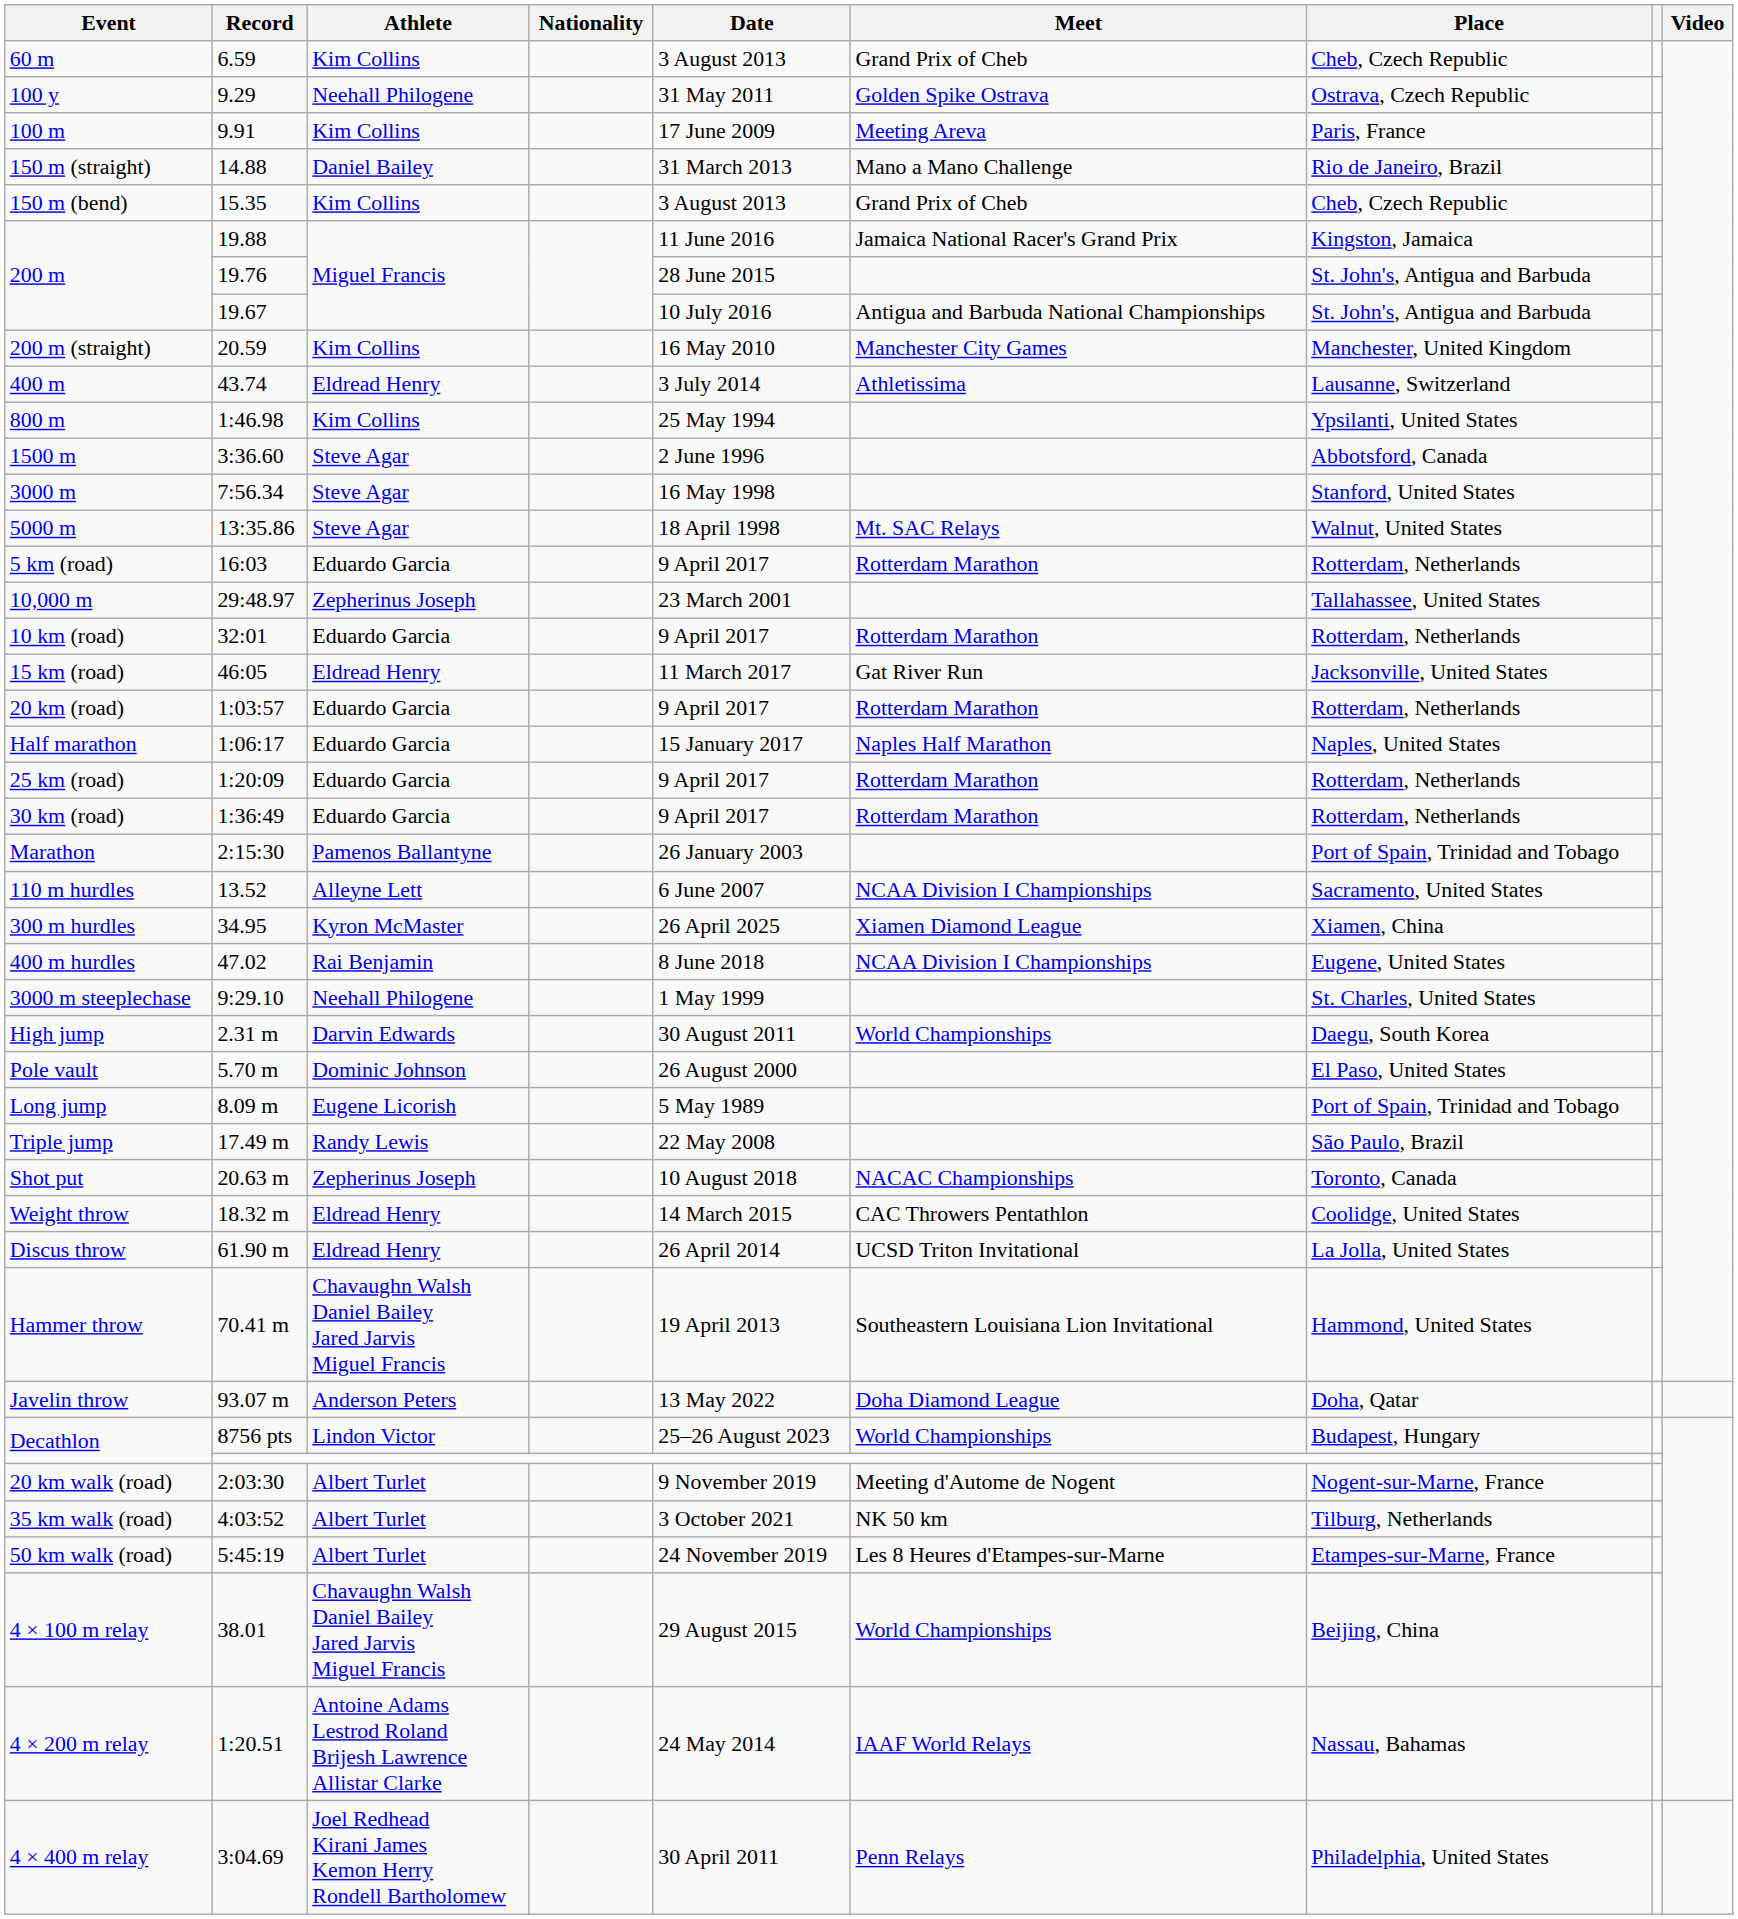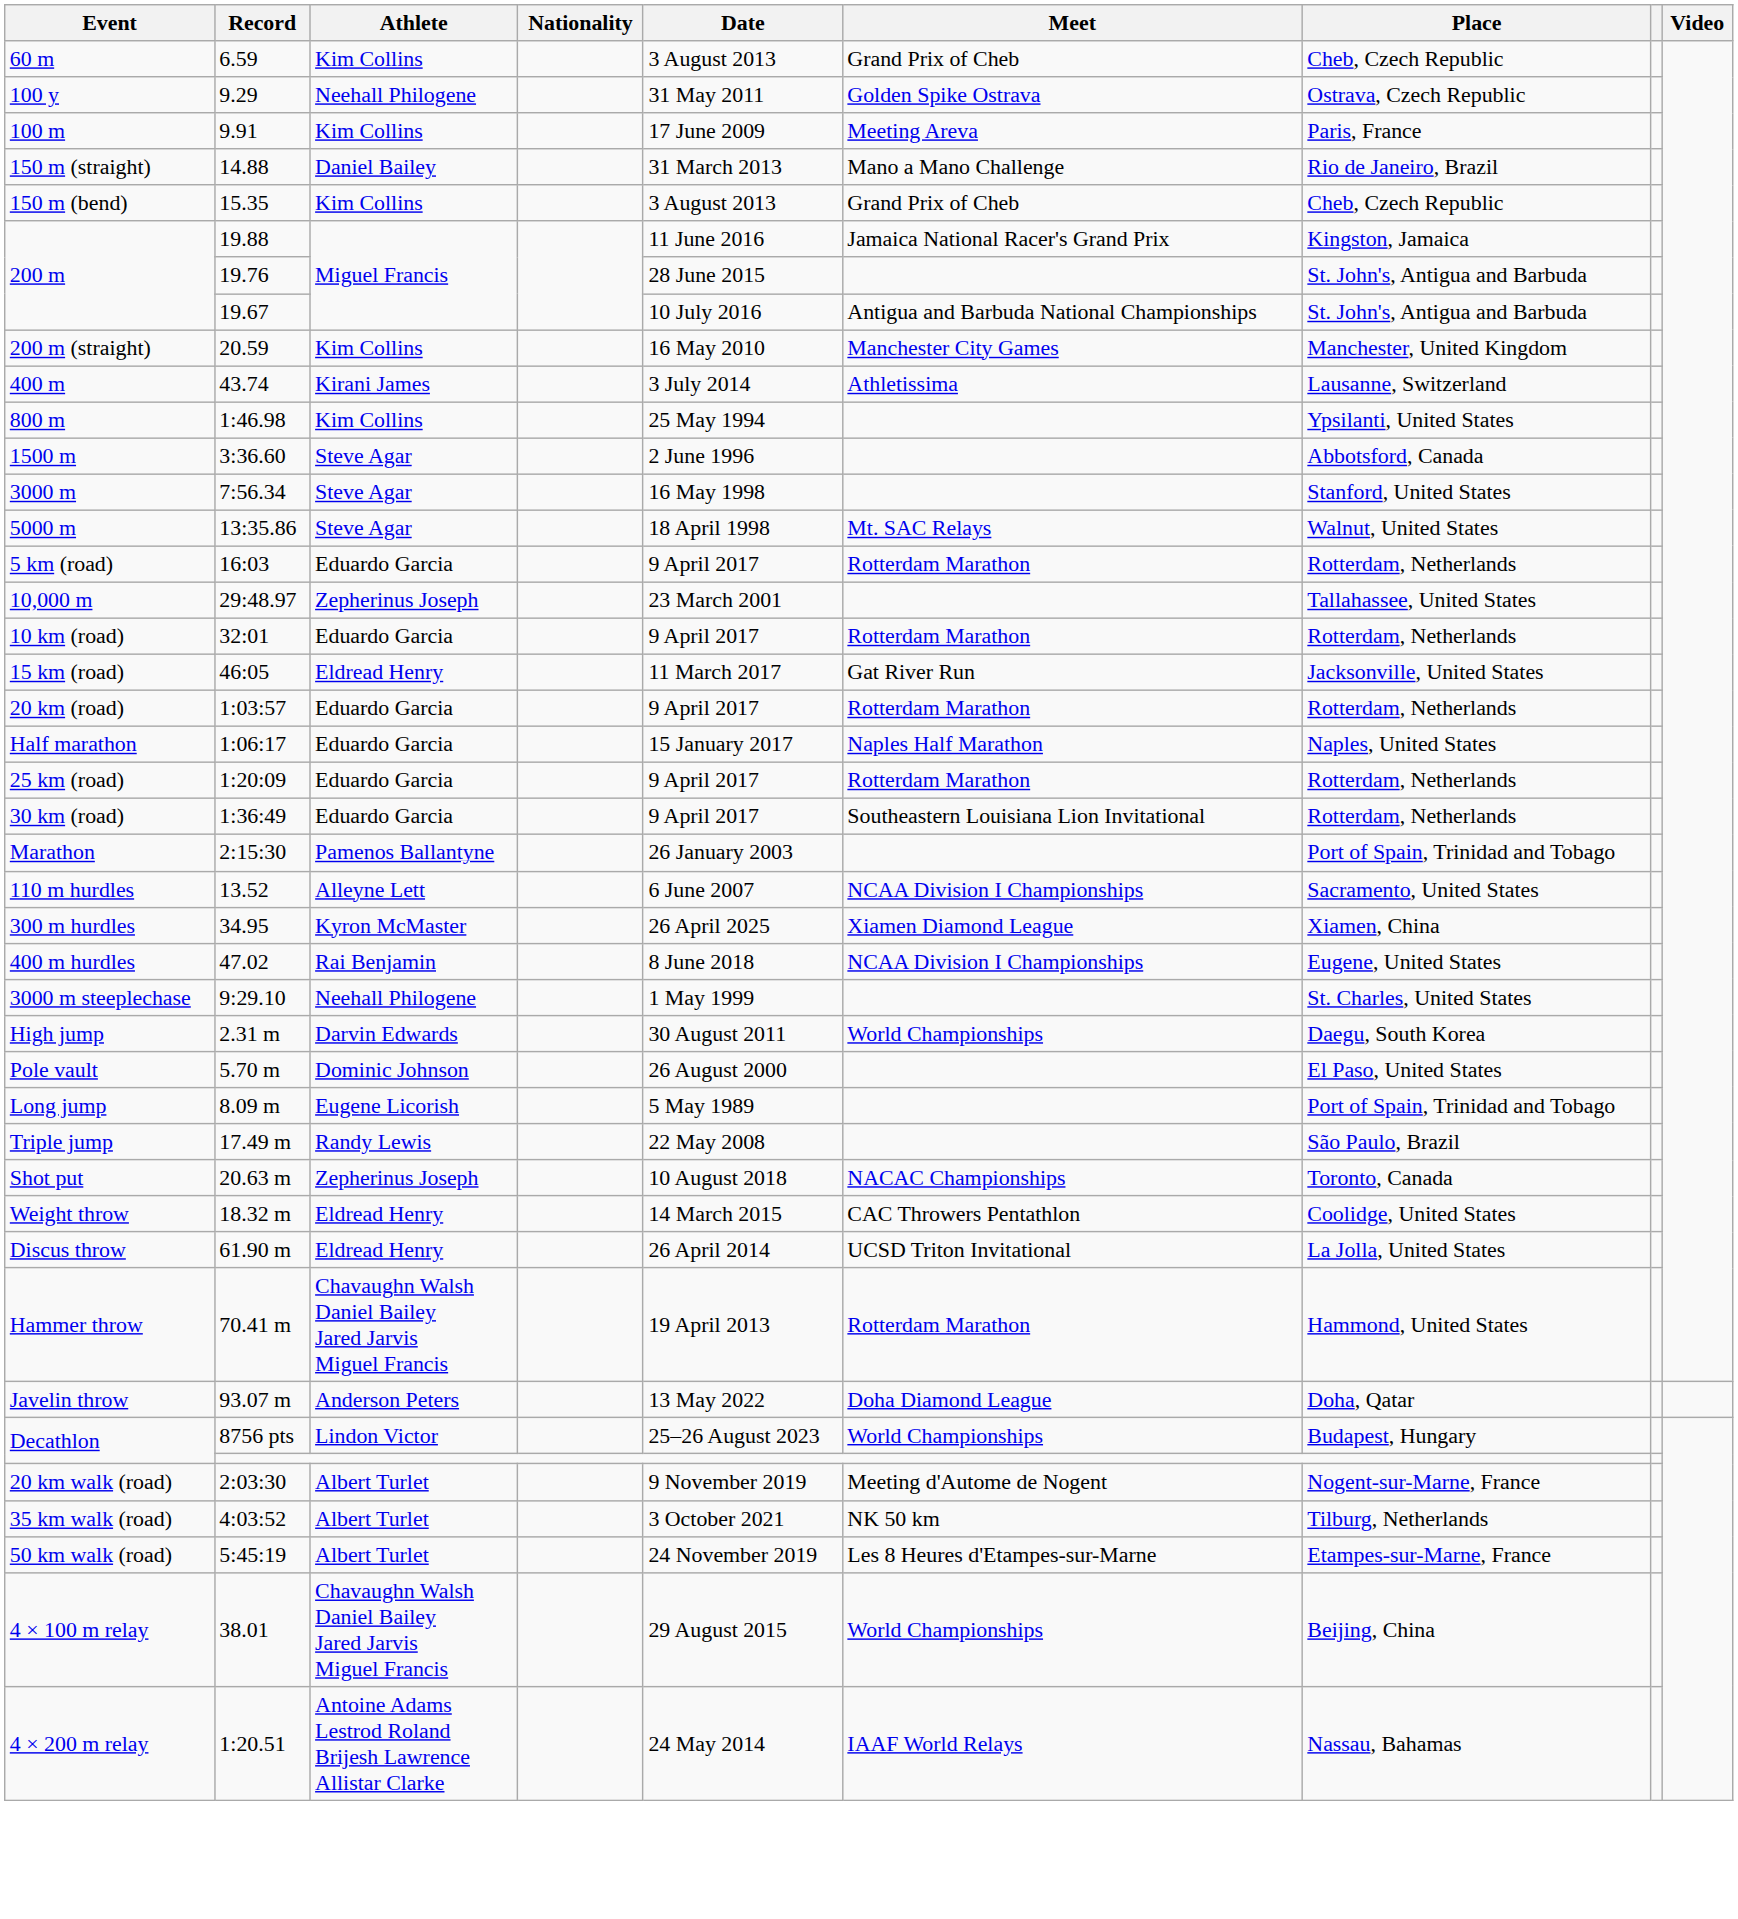400 m | Athlete: Eldread Henry -> Kirani James
30 km (road) | Meet: Rotterdam Marathon -> Southeastern Louisiana Lion Invitational
Hammer throw | Meet: Southeastern Louisiana Lion Invitational -> Rotterdam Marathon
- row: 4 × 400 m relay | 3:04.69 | Joel Redhead Kirani James Kemon Herry Rondell Bartholomew | 30 April 2011 | Penn Relays | Philadelphia, United States
